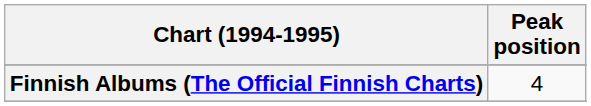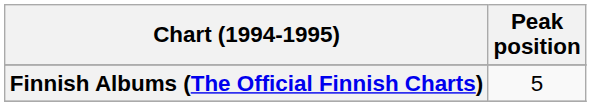Finnish Albums (The Official Finnish Charts) | Peak position: 4 -> 5
